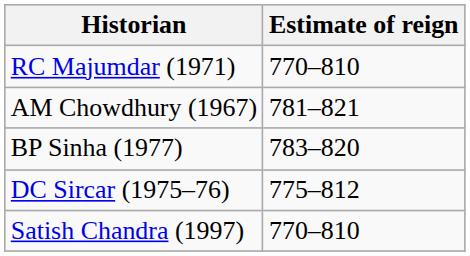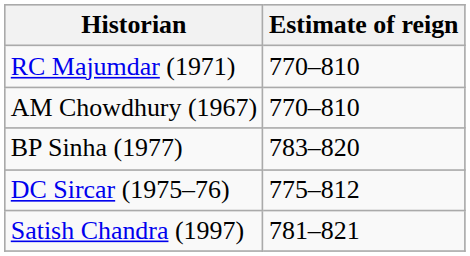AM Chowdhury (1967) | Estimate of reign: 781–821 -> 770–810
Satish Chandra (1997) | Estimate of reign: 770–810 -> 781–821
